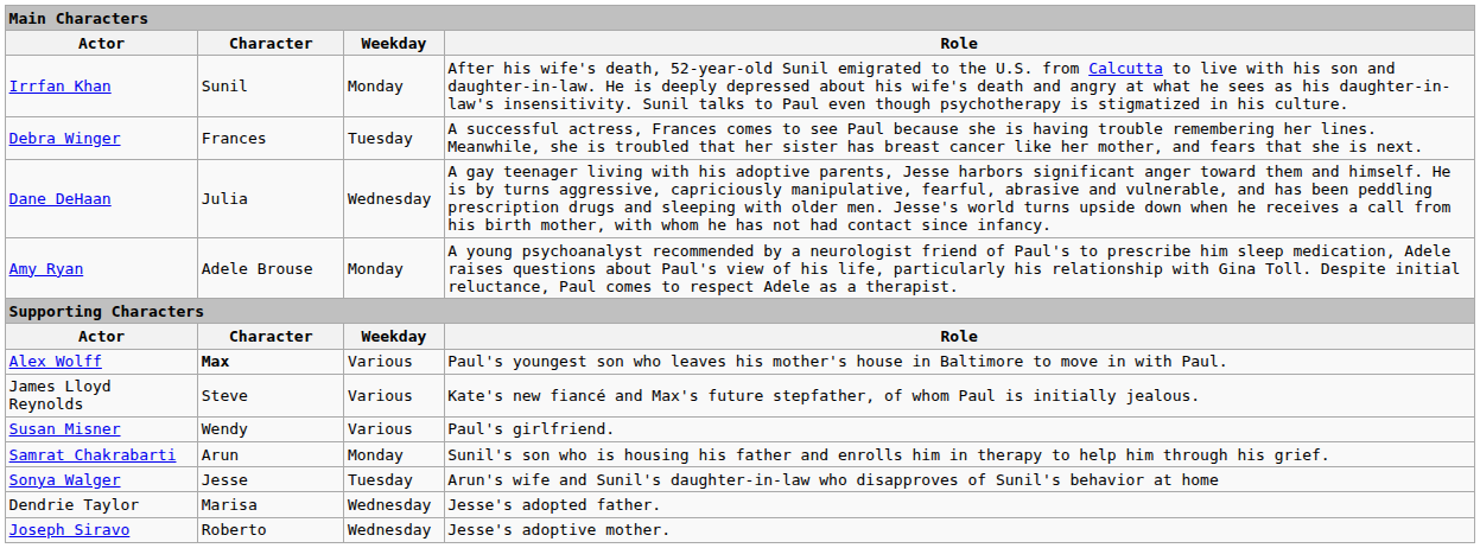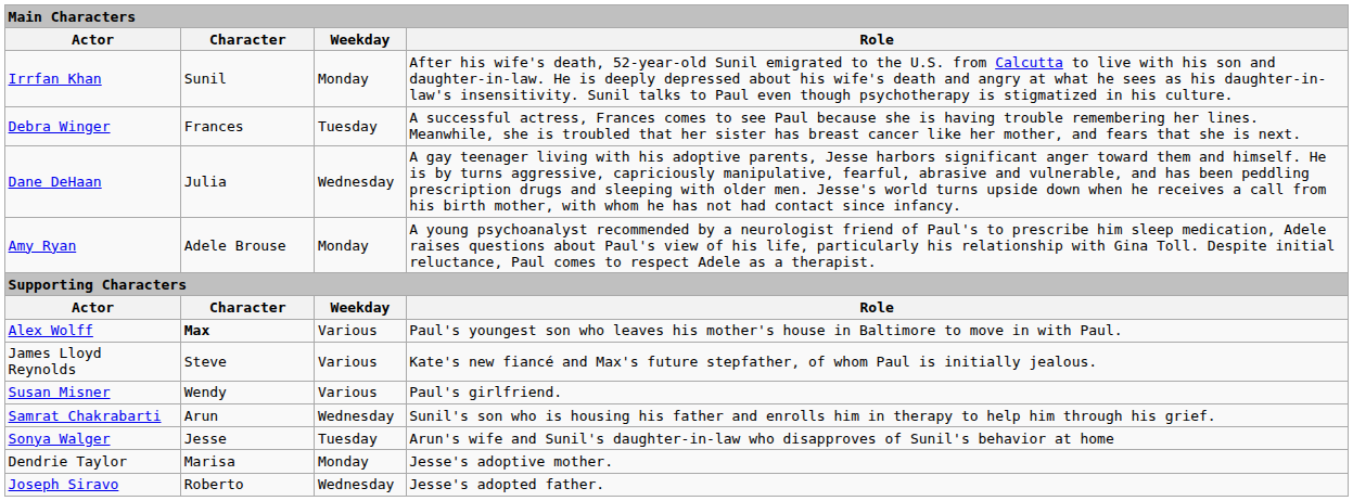Samrat Chakrabarti | Weekday: Monday -> Wednesday
Dendrie Taylor | Weekday: Wednesday -> Monday
Dendrie Taylor | Role: Jesse's adopted father. -> Jesse's adoptive mother.
Joseph Siravo | Role: Jesse's adoptive mother. -> Jesse's adopted father.
